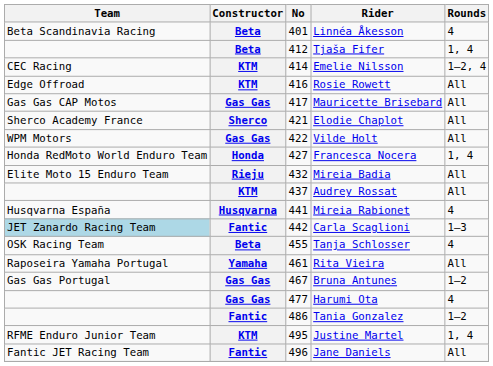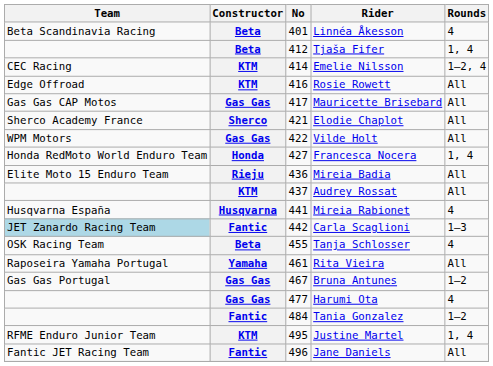Mireia Badia | No: 432 -> 436
Tania Gonzalez | No: 486 -> 484
